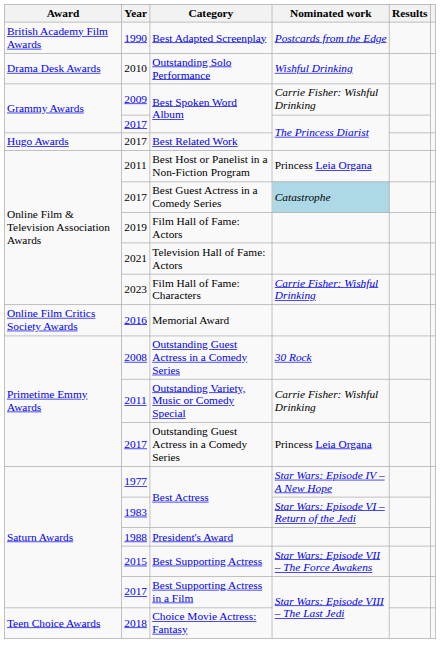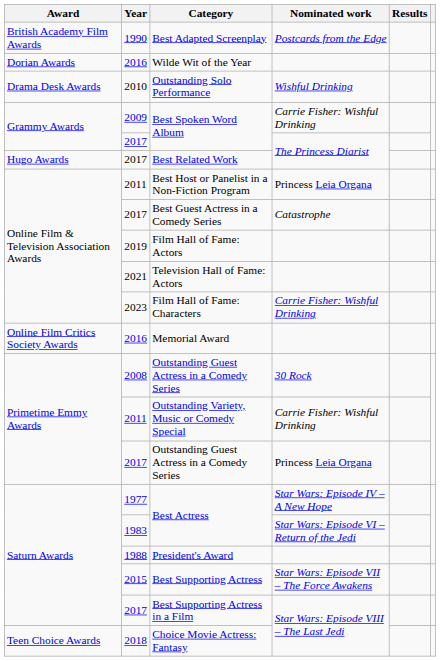+ row: Dorian Awards | 2016 | Wilde Wit of the Year
Best Guest Actress in a Comedy Series | Nominated work: lightblue background -> no background
